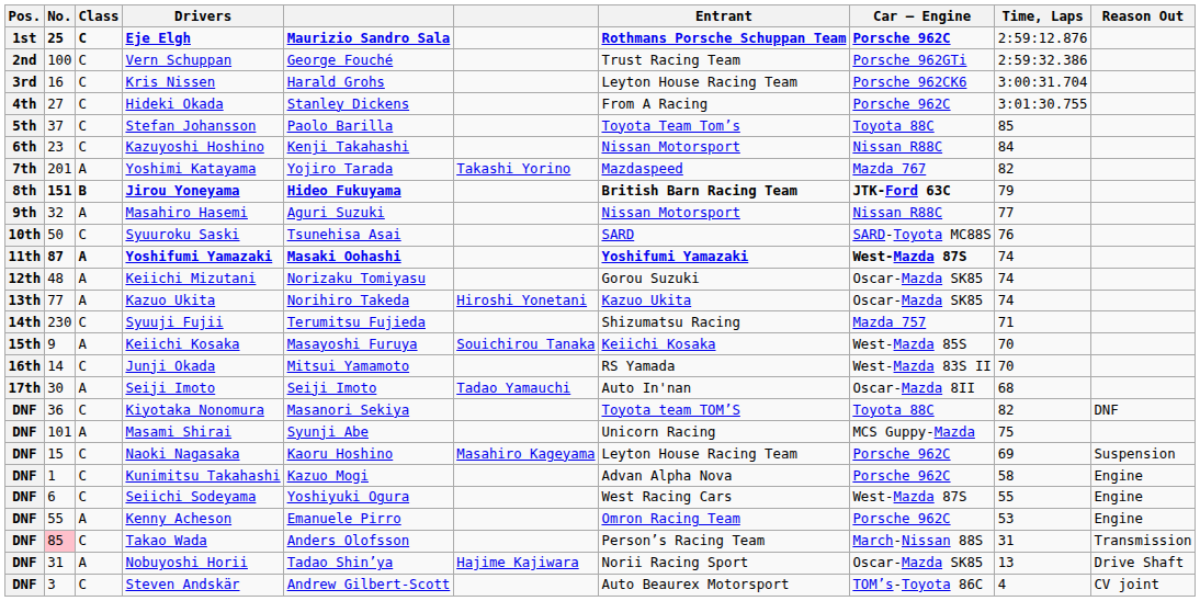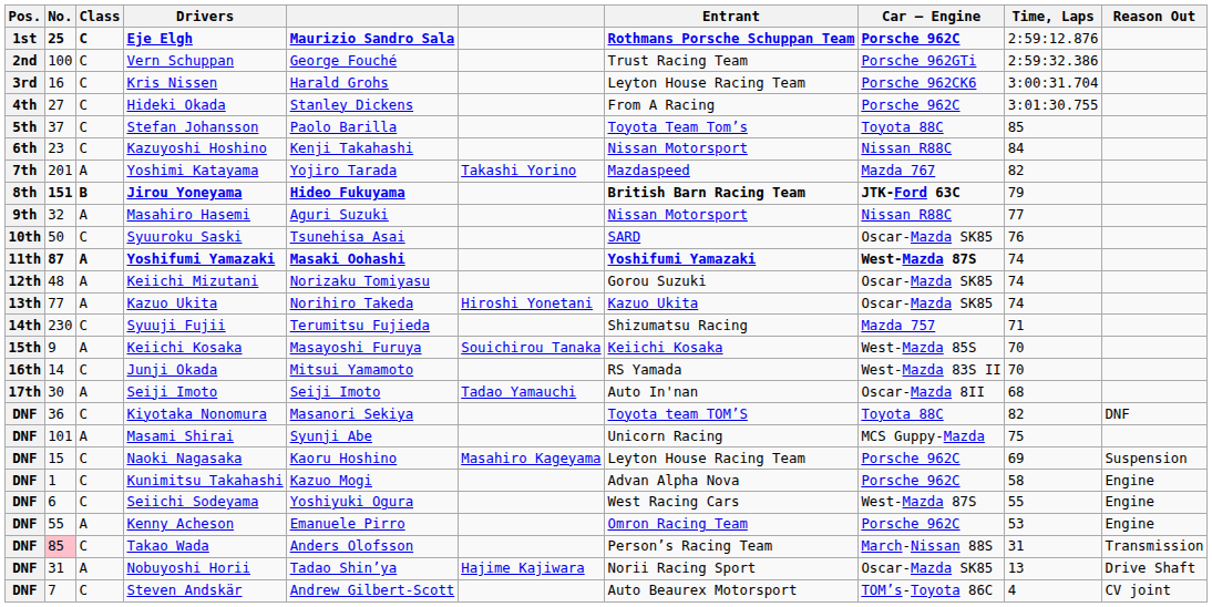Syuuroku Saski | Car — Engine: SARD-Toyota MC88S -> Oscar-Mazda SK85
Steven Andskär | No.: 3 -> 7
